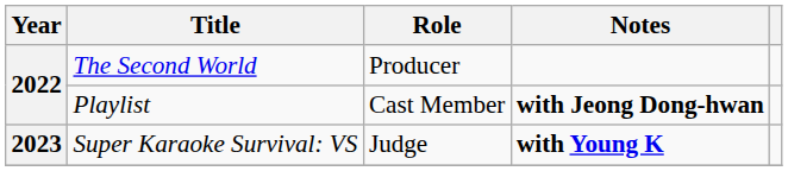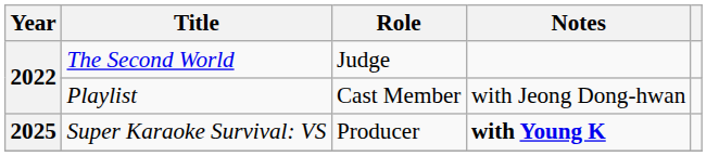The Second World | Role: Producer -> Judge
Playlist | Notes: bold -> normal
Super Karaoke Survival: VS | Year: 2023 -> 2025
Super Karaoke Survival: VS | Role: Judge -> Producer
